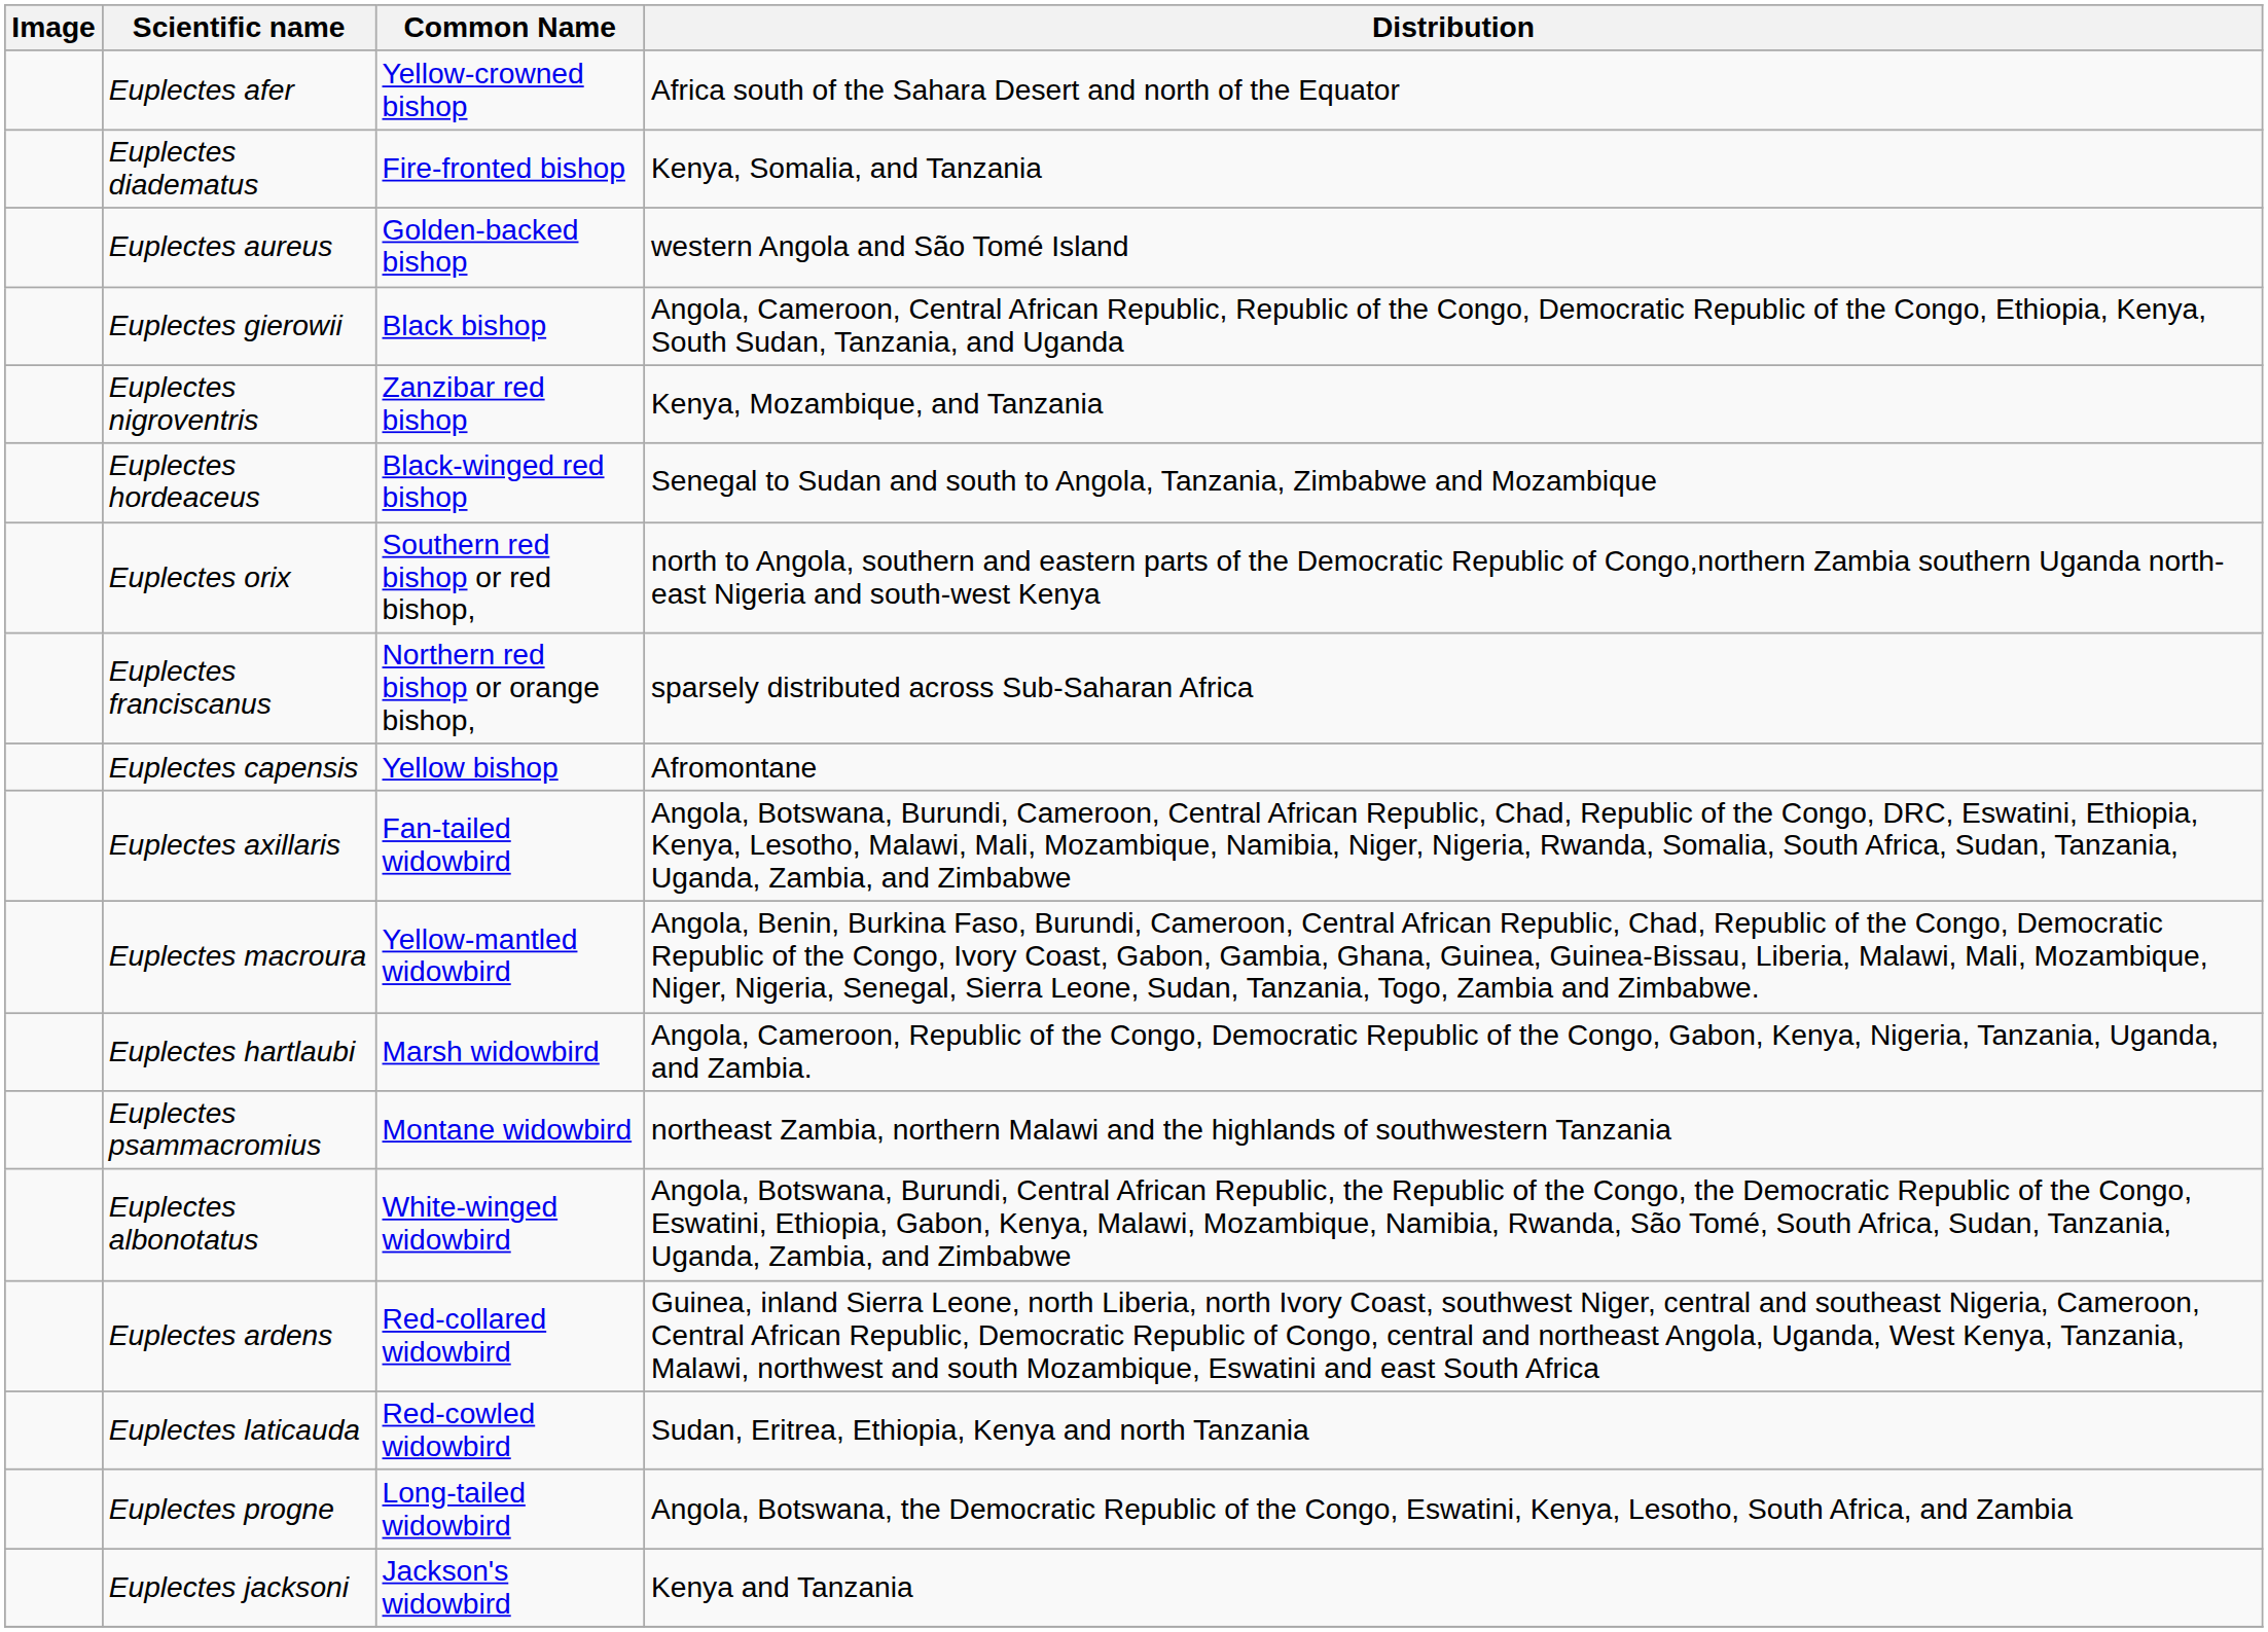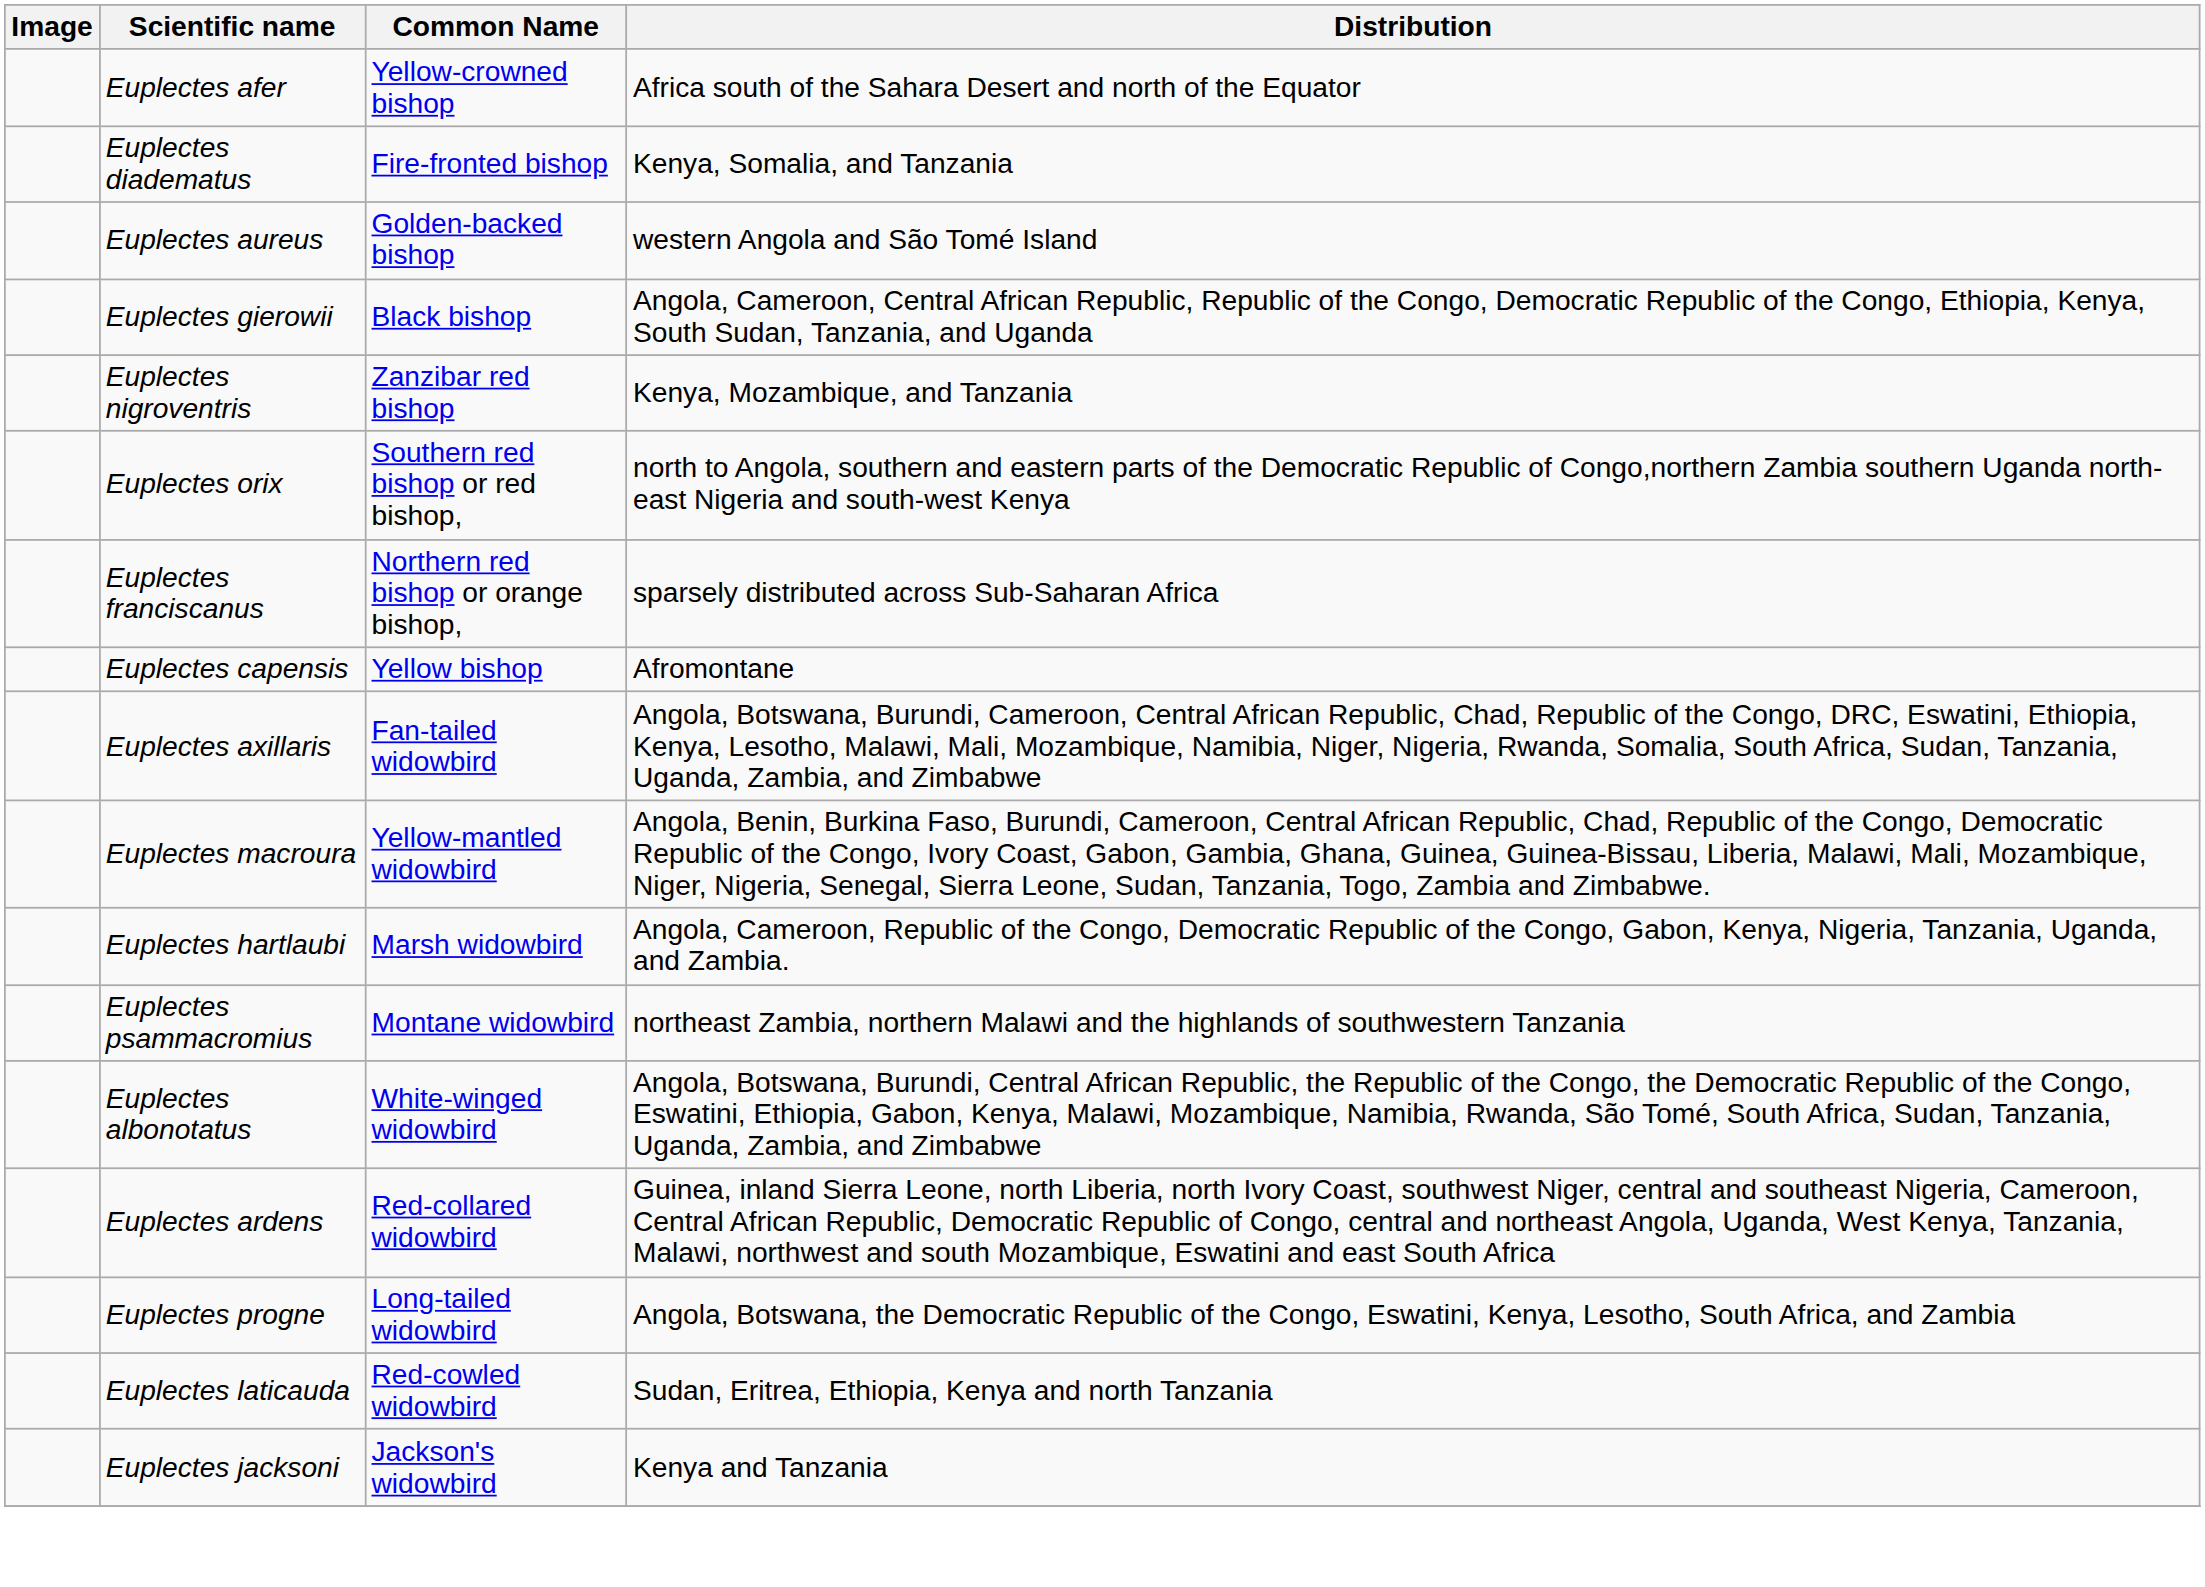- row: Euplectes hordeaceus | Black-winged red bishop | Senegal to Sudan and south to Angola, Tanzania, Zimbabwe and Mozambique
rows swapped: Euplectes laticauda <-> Euplectes progne
